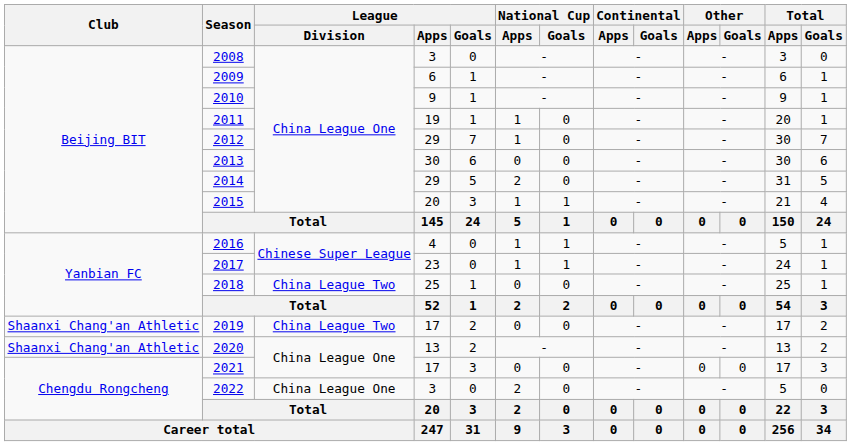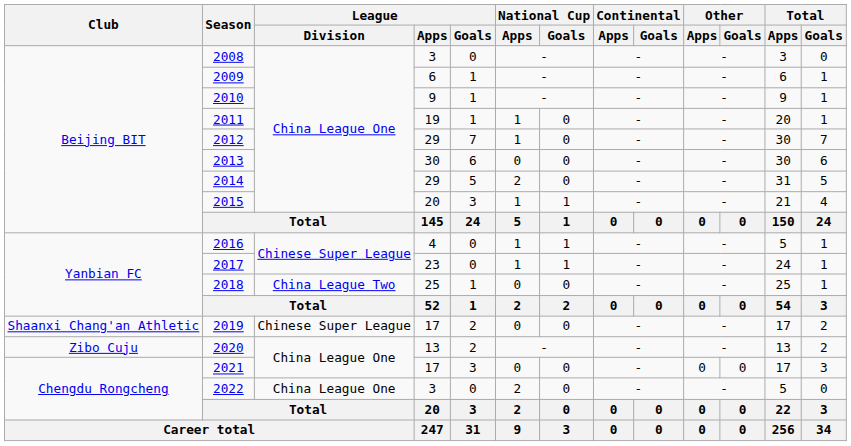2019 | League / Division: China League Two -> Chinese Super League
2020 | Club: Shaanxi Chang'an Athletic -> Zibo Cuju
